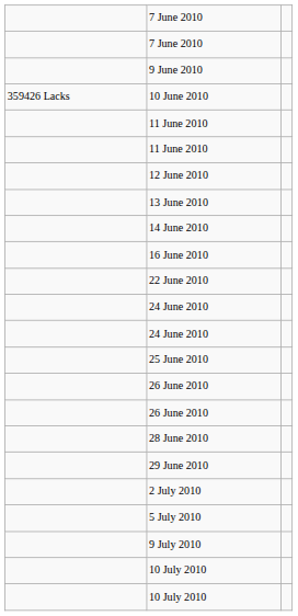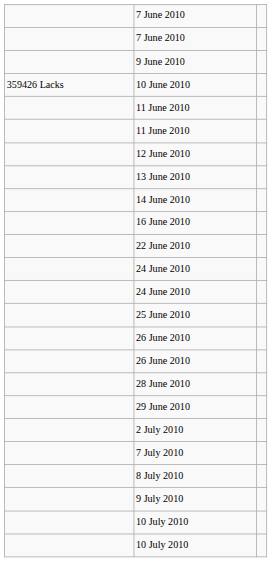- row: 5 July 2010
+ row: 7 July 2010
+ row: 8 July 2010
